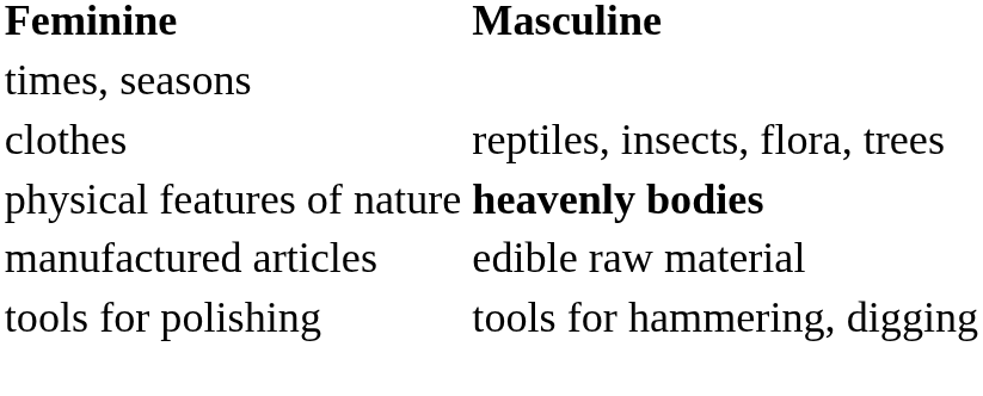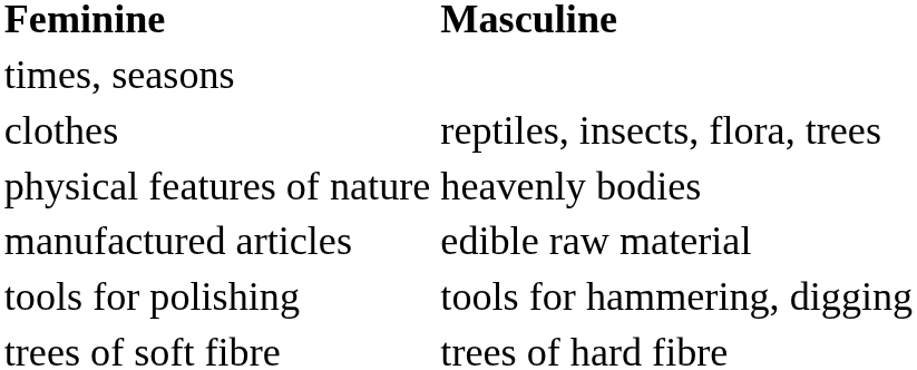physical features of nature | Masculine: bold -> normal
+ row: trees of soft fibre | trees of hard fibre
